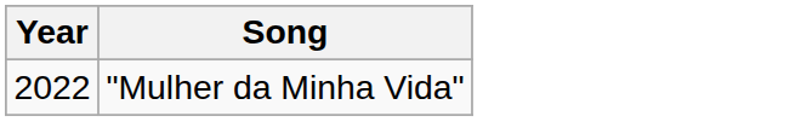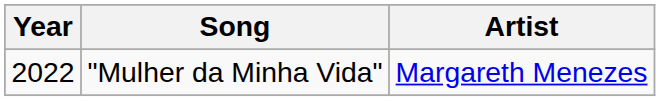+ column: Artist | Margareth Menezes
